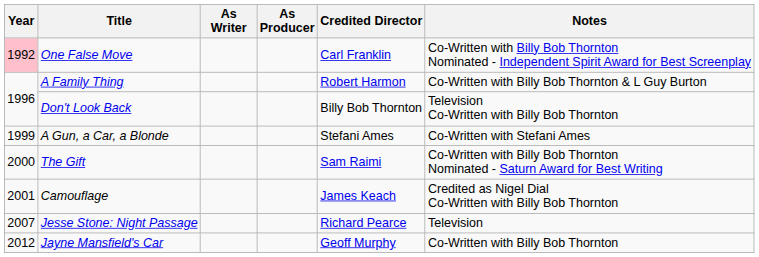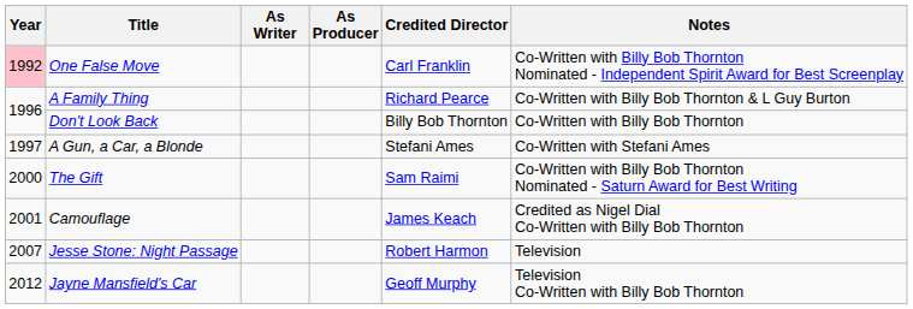A Family Thing | Credited Director: Robert Harmon -> Richard Pearce
Don't Look Back | Notes: Television Co-Written with Billy Bob Thornton -> Co-Written with Billy Bob Thornton
A Gun, a Car, a Blonde | Year: 1999 -> 1997
Jesse Stone: Night Passage | Credited Director: Richard Pearce -> Robert Harmon
Jayne Mansfield's Car | Notes: Co-Written with Billy Bob Thornton -> Television Co-Written with Billy Bob Thornton
